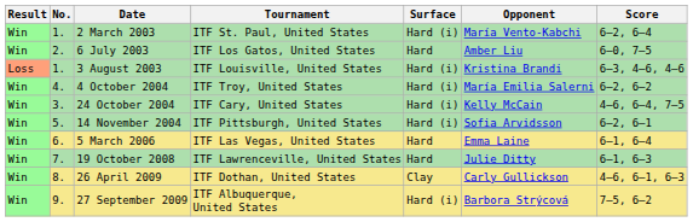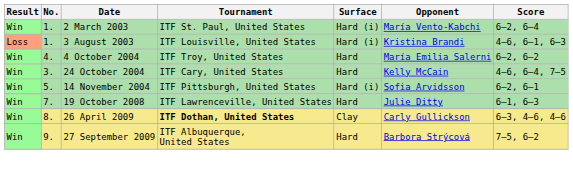- row: Win | 2. | 6 July 2003 | ITF Los Gatos, United States | Hard | Amber Liu | 6–0, 7–5
3 August 2003 | Score: 6–3, 4–6, 4–6 -> 4–6, 6–1, 6–3
4 October 2004 | Surface: Hard (i) -> Hard
24 October 2004 | Surface: Hard (i) -> Hard
- row: Win | 6. | 5 March 2006 | ITF Las Vegas, United States | Hard | Emma Laine | 6–1, 6–4
26 April 2009 | Tournament: normal -> bold
26 April 2009 | Score: 4–6, 6–1, 6–3 -> 6–3, 4–6, 4–6
27 September 2009 | Surface: Hard (i) -> Hard
